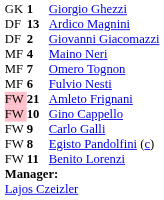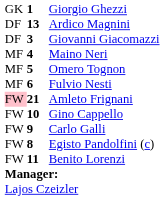Giovanni Giacomazzi | column 2: 2 -> 3
Omero Tognon | column 2: 7 -> 5
Gino Cappello | column 1: pink background -> no background
